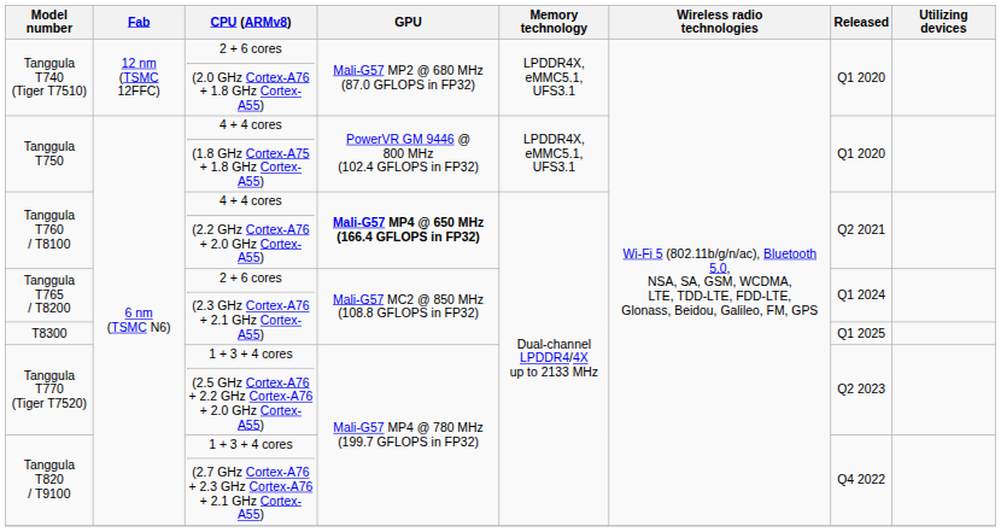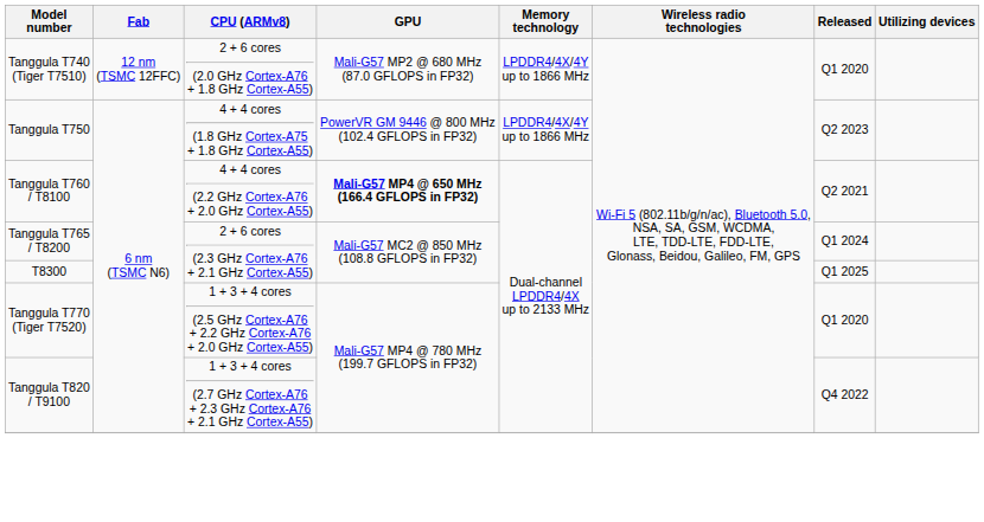Tanggula T740 (Tiger T7510) | Memory technology: LPDDR4X, eMMC5.1, UFS3.1 -> LPDDR4/4X/4Y up to 1866 MHz
Tanggula T750 | Memory technology: LPDDR4X, eMMC5.1, UFS3.1 -> LPDDR4/4X/4Y up to 1866 MHz
Tanggula T750 | Released: Q1 2020 -> Q2 2023
Tanggula T770 (Tiger T7520) | Released: Q2 2023 -> Q1 2020
